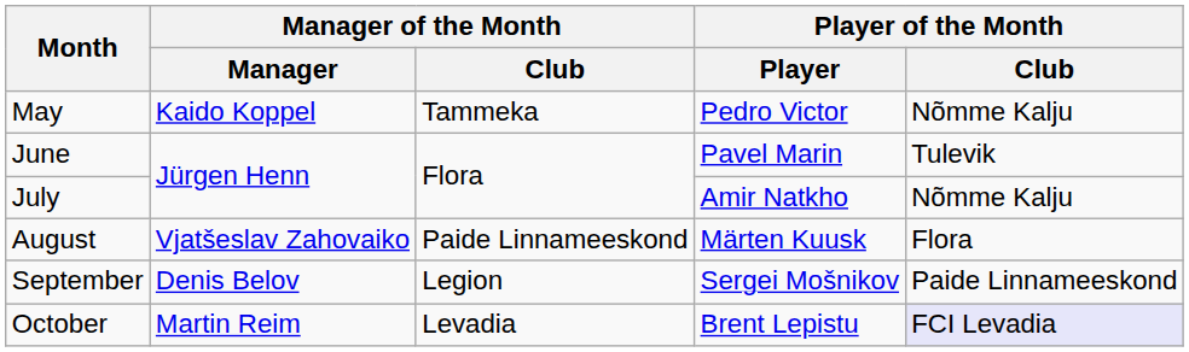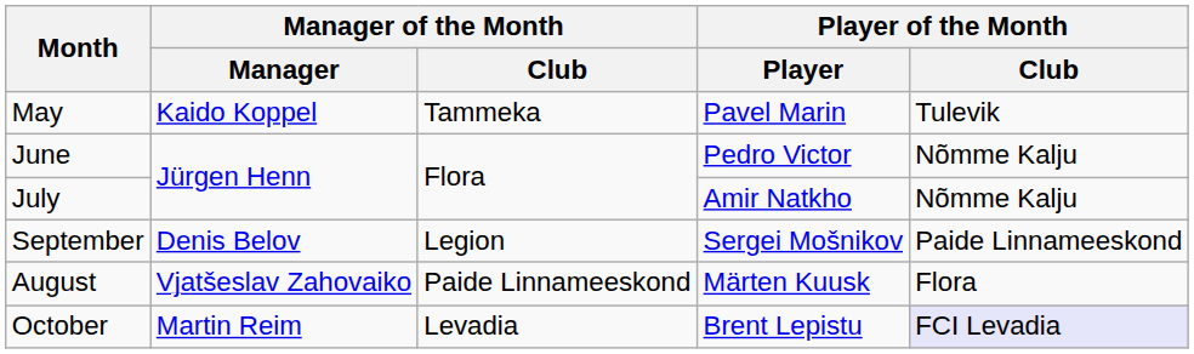May | Player of the Month / Player: Pedro Victor -> Pavel Marin
May | Player of the Month / Club: Nõmme Kalju -> Tulevik
June | Player of the Month / Player: Pavel Marin -> Pedro Victor
June | Player of the Month / Club: Tulevik -> Nõmme Kalju
rows swapped: August <-> September
